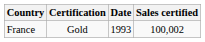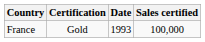France | Sales certified: 100,002 -> 100,000
